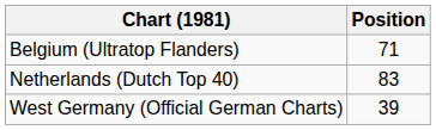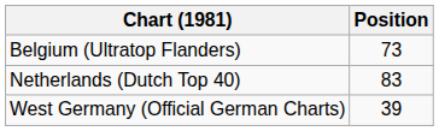Belgium (Ultratop Flanders) | Position: 71 -> 73
